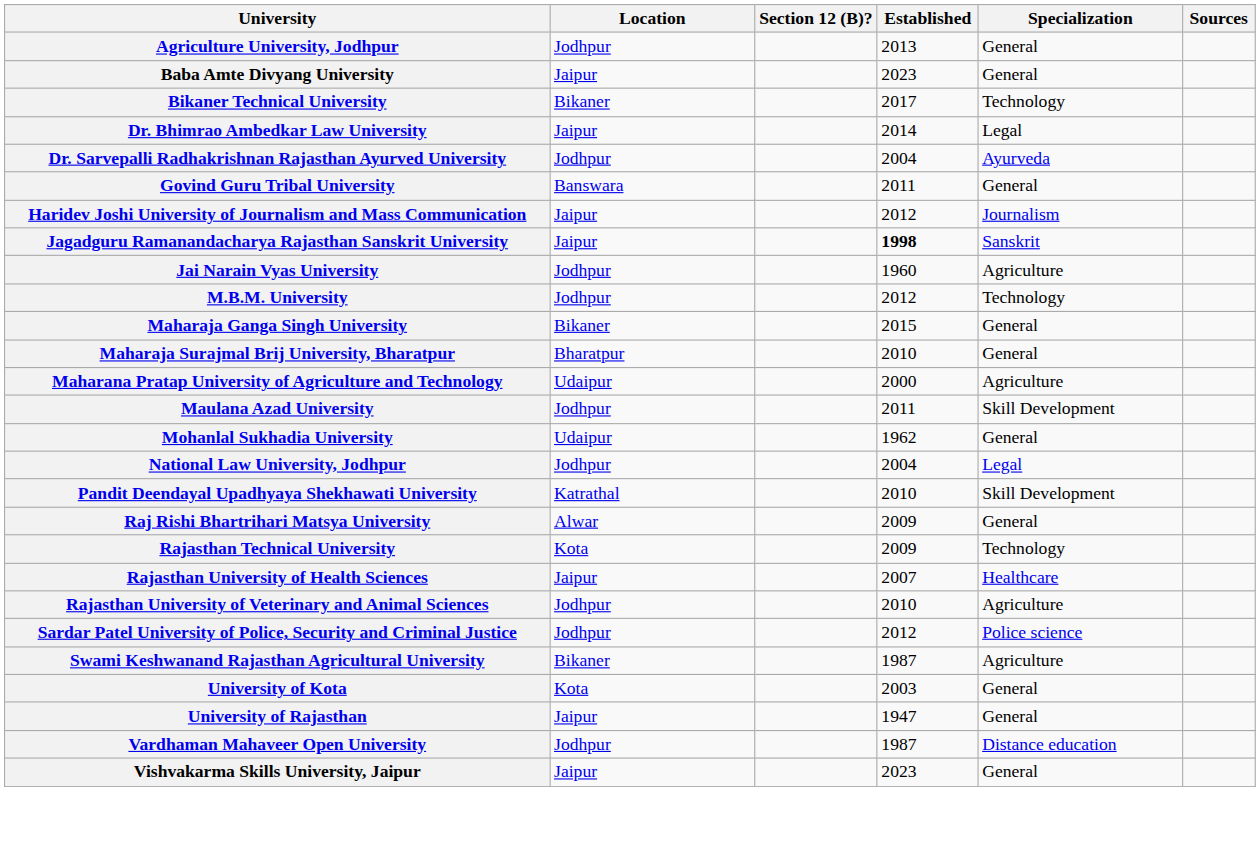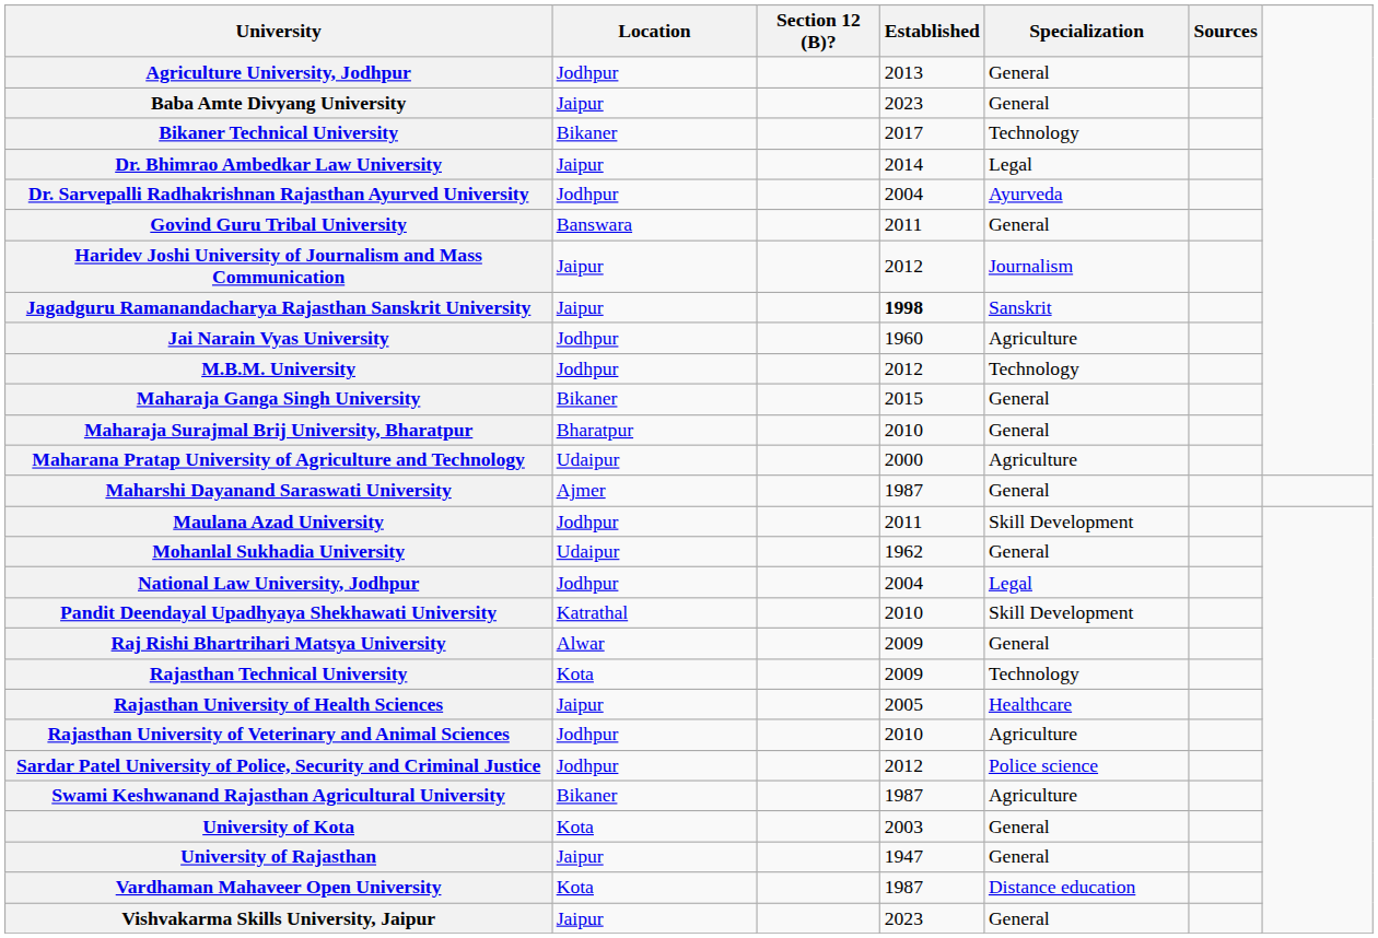+ row: Maharshi Dayanand Saraswati University | Ajmer | 1987 | General
Rajasthan University of Health Sciences | Established: 2007 -> 2005
Vardhaman Mahaveer Open University | Location: Jodhpur -> Kota
